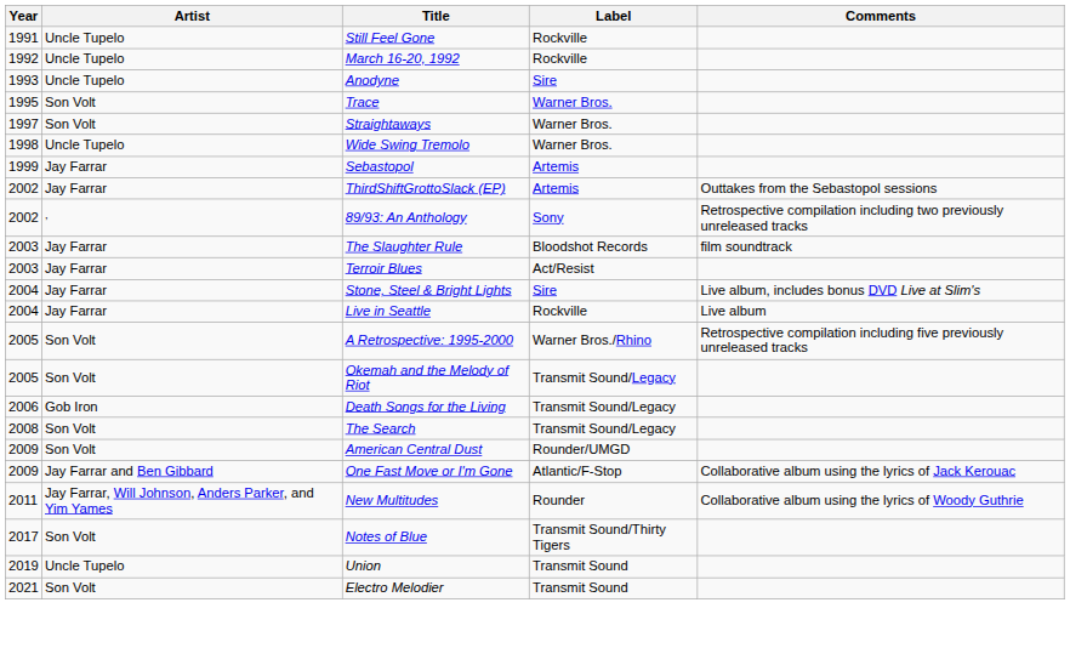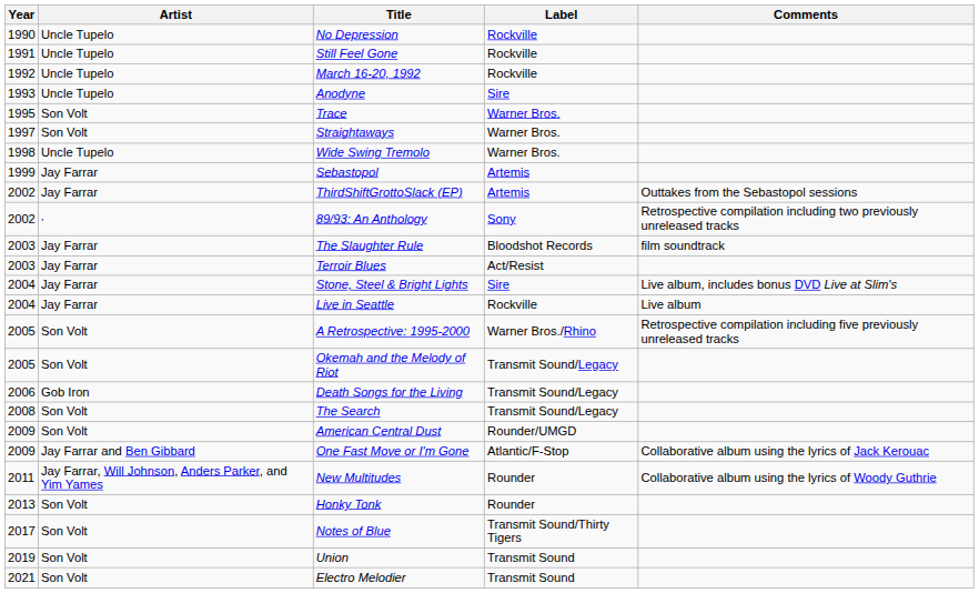+ row: 1990 | Uncle Tupelo | No Depression | Rockville
+ row: 2013 | Son Volt | Honky Tonk | Rounder
Union | Artist: Uncle Tupelo -> Son Volt
